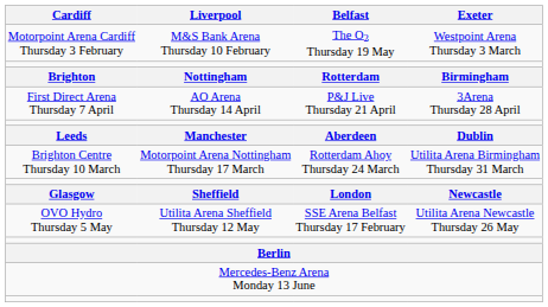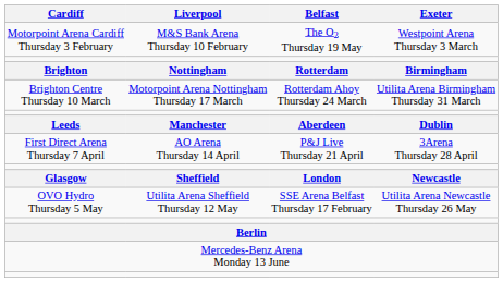rows swapped: Brighton Centre Thursday 10 March <-> First Direct Arena Thursday 7 April
